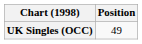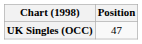UK Singles (OCC) | Position: 49 -> 47
